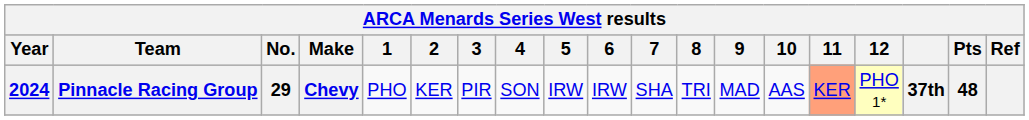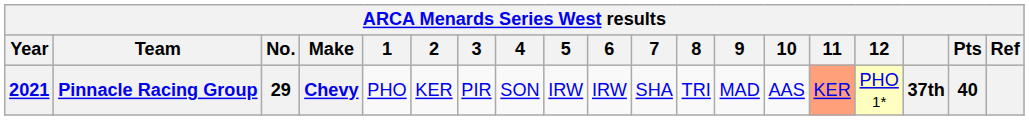Pinnacle Racing Group | Year: 2024 -> 2021
Pinnacle Racing Group | Pts: 48 -> 40
